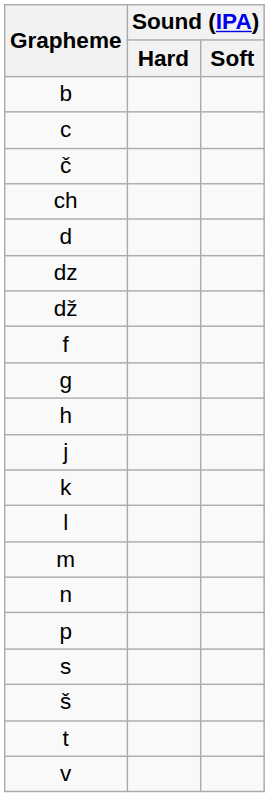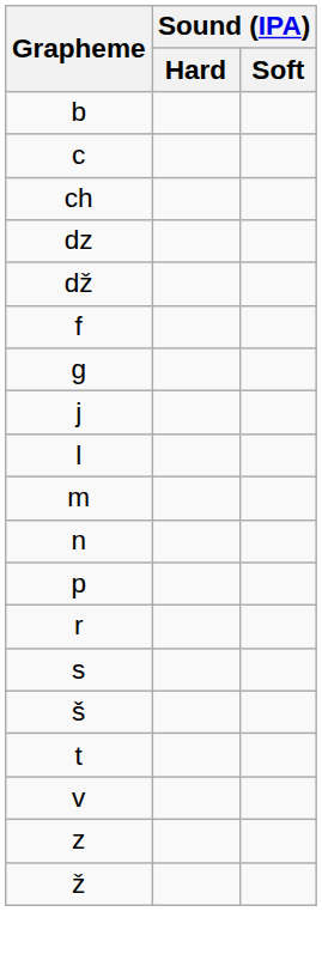- row: č
- row: d
- row: h
- row: k
+ row: r
+ row: z
+ row: ž
